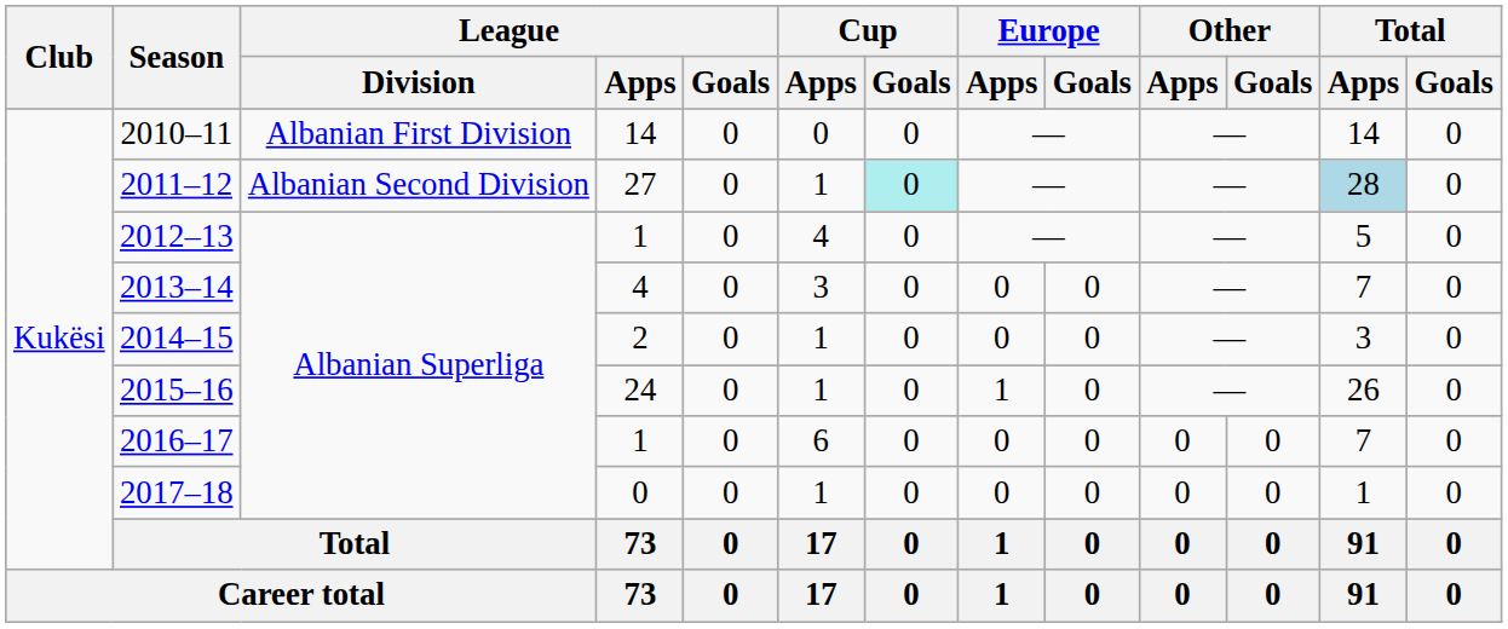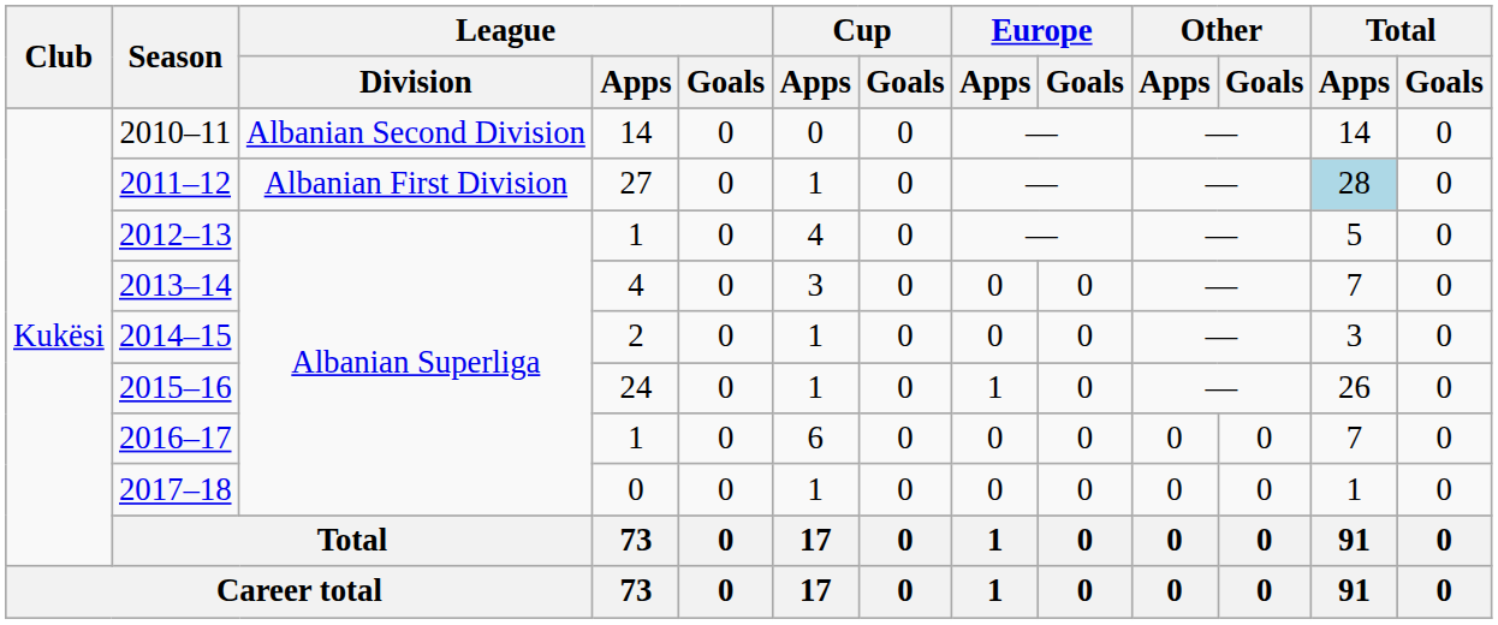2010–11 | League / Division: Albanian First Division -> Albanian Second Division
2011–12 | League / Division: Albanian Second Division -> Albanian First Division
2011–12 | Cup / Goals: paleturquoise background -> no background
